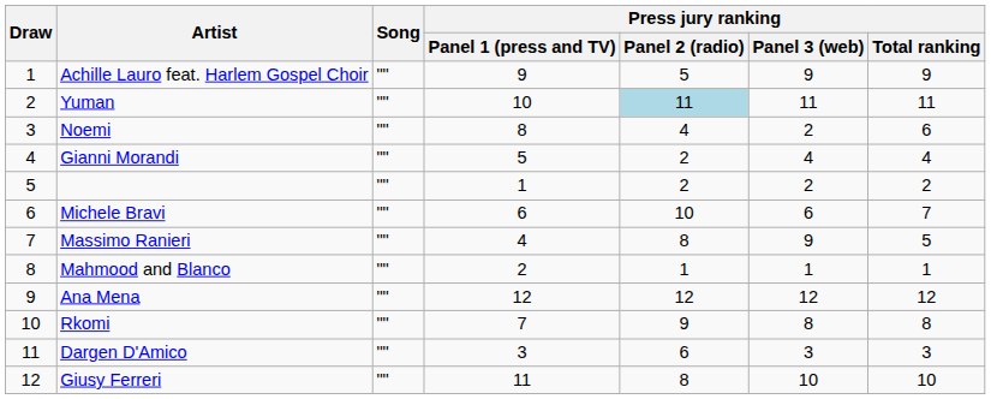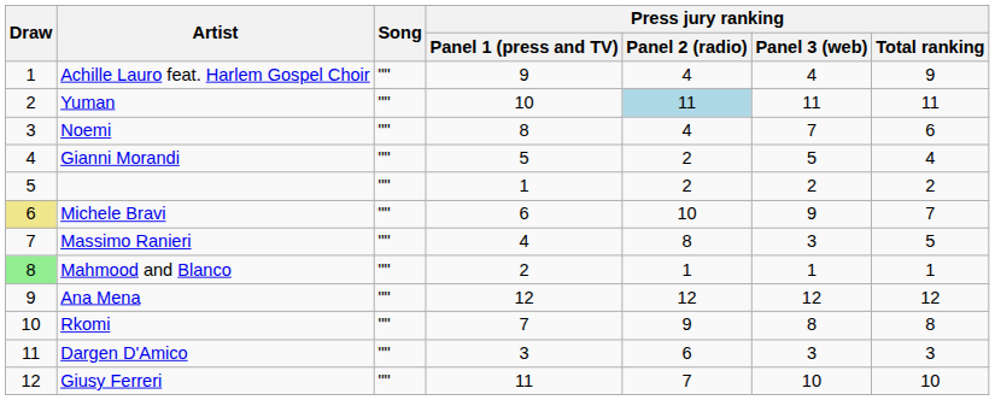Achille Lauro feat. Harlem Gospel Choir | Press jury ranking / Panel 2 (radio): 5 -> 4
Achille Lauro feat. Harlem Gospel Choir | Press jury ranking / Panel 3 (web): 9 -> 4
Noemi | Press jury ranking / Panel 3 (web): 2 -> 7
Gianni Morandi | Press jury ranking / Panel 3 (web): 4 -> 5
Michele Bravi | Draw: no background -> khaki background
Michele Bravi | Press jury ranking / Panel 3 (web): 6 -> 9
Massimo Ranieri | Press jury ranking / Panel 3 (web): 9 -> 3
Mahmood and Blanco | Draw: no background -> lightgreen background
Giusy Ferreri | Press jury ranking / Panel 2 (radio): 8 -> 7
